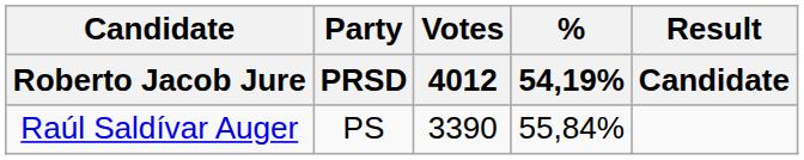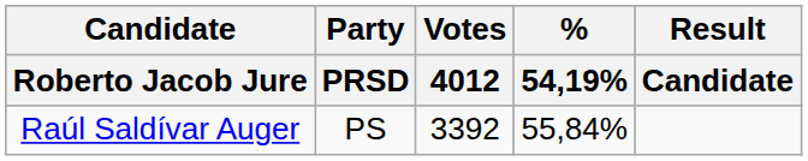Raúl Saldívar Auger | Votes / 4012: 3390 -> 3392
